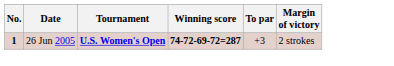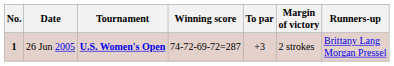+ column: Runners-up | Brittany Lang Morgan Pressel
26 Jun 2005 | Winning score: bold -> normal
